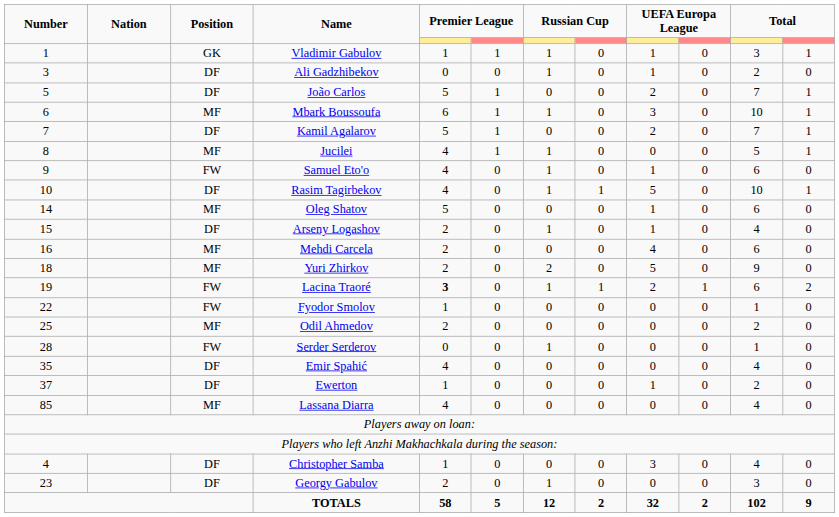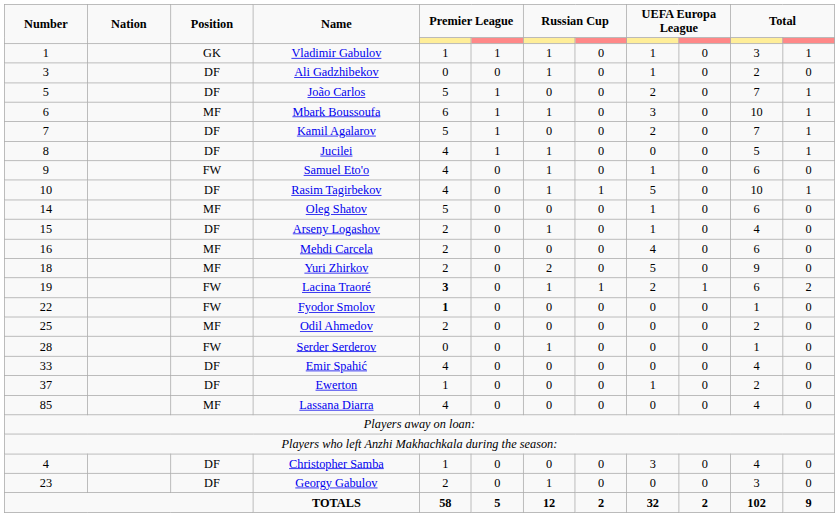Jucilei | Position: MF -> DF
Fyodor Smolov | column 5: normal -> bold
Emir Spahić | Number: 35 -> 33
